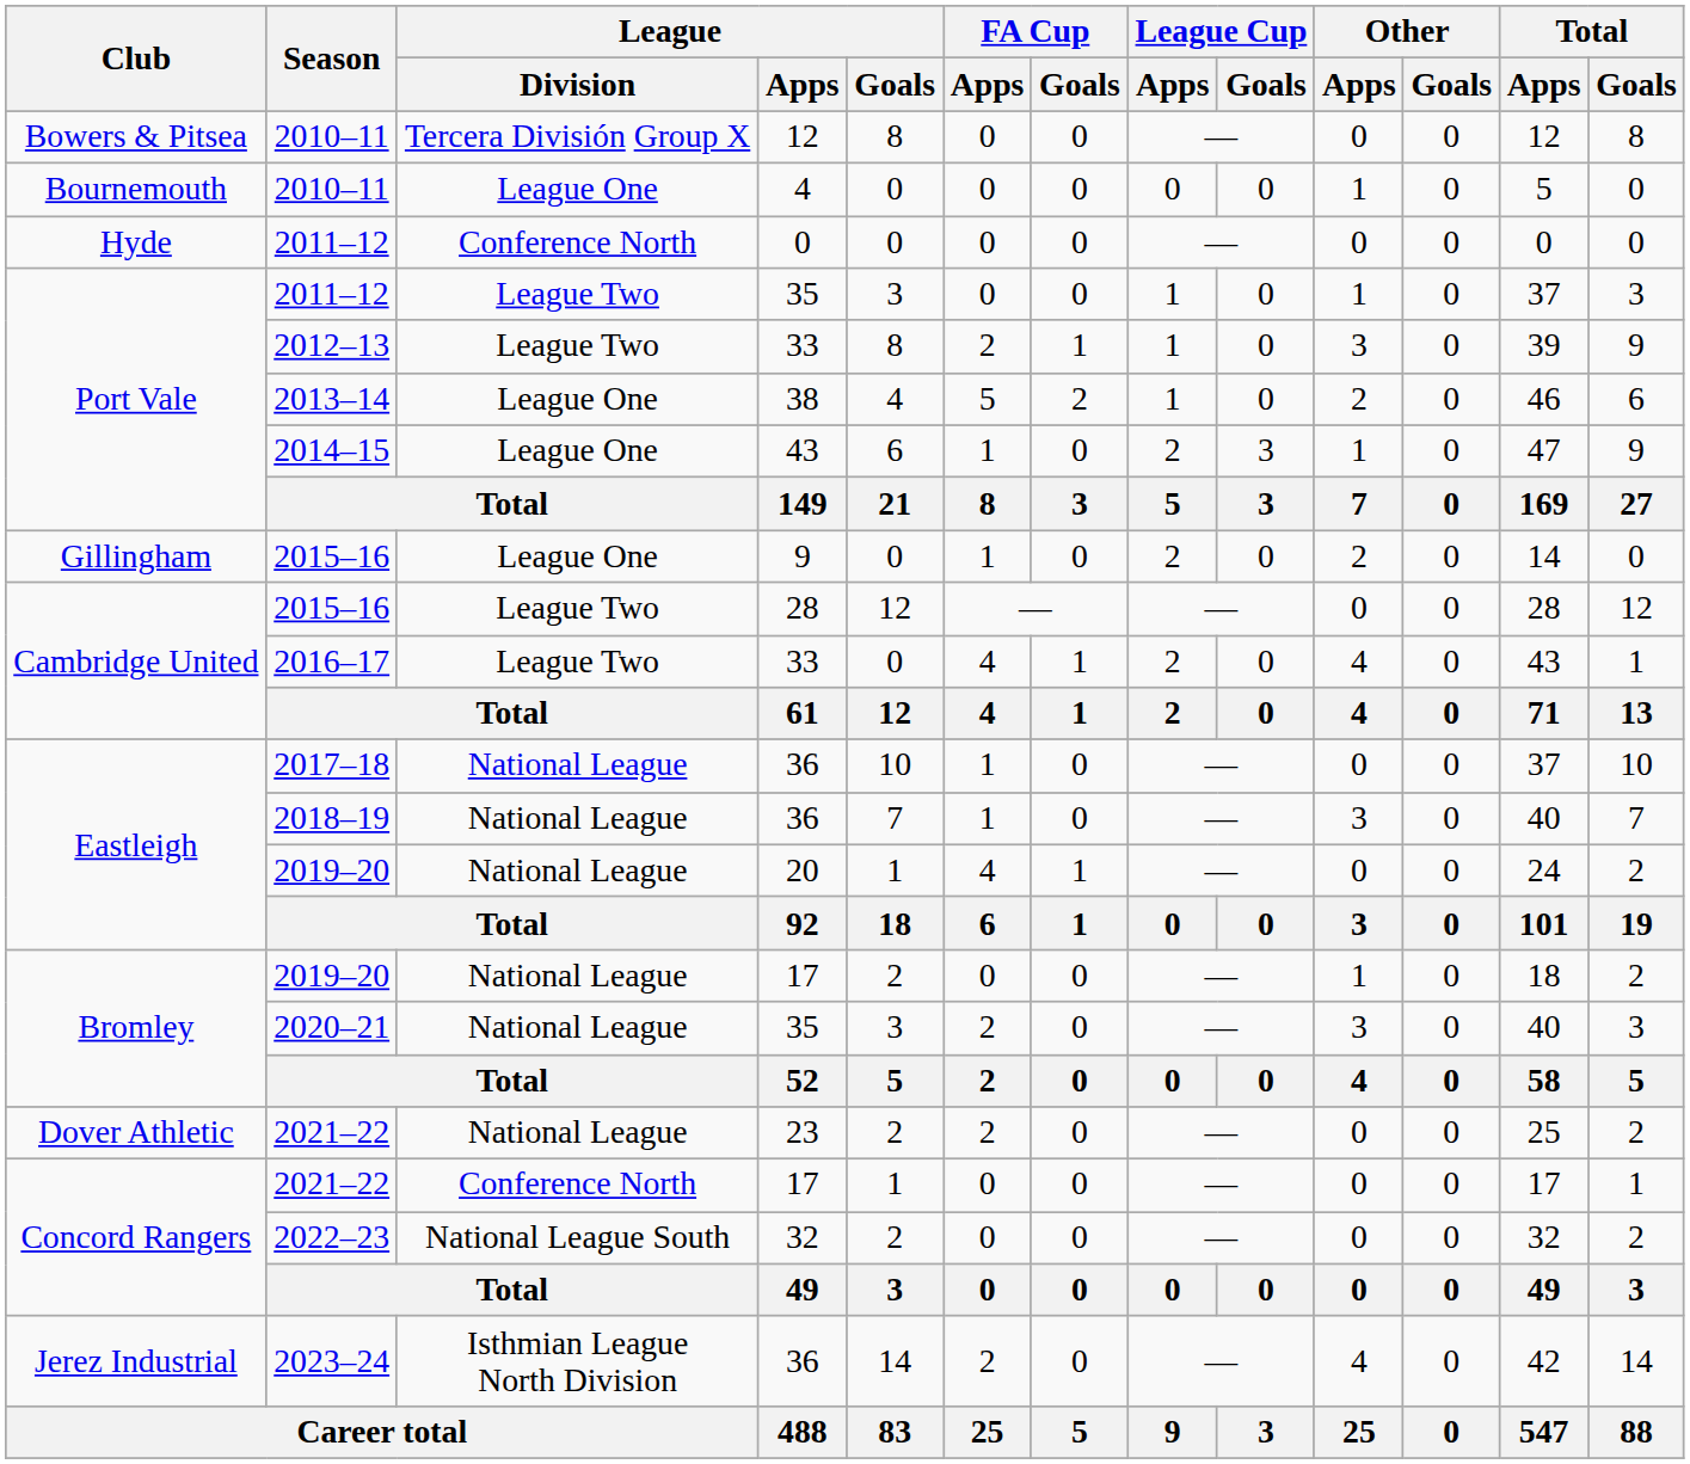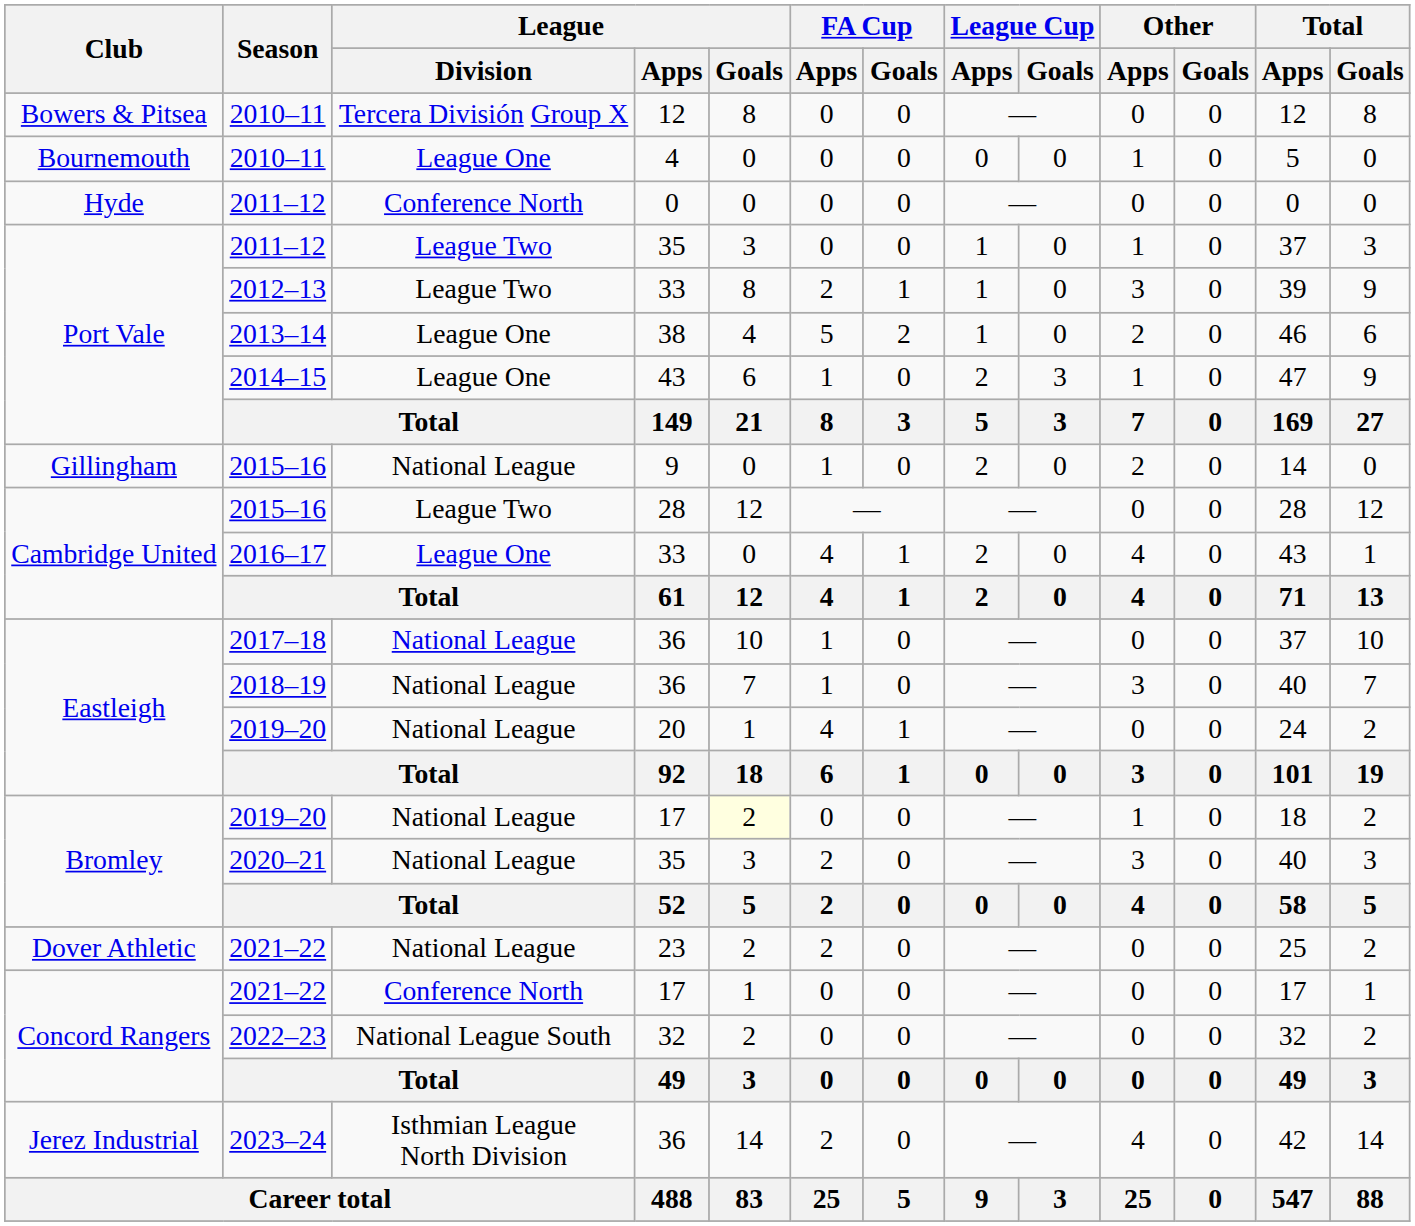2015–16 / 9 | League / Division: League One -> National League
2016–17 | League / Division: League Two -> League One
2019–20 / 17 | League / Goals: no background -> lightyellow background
